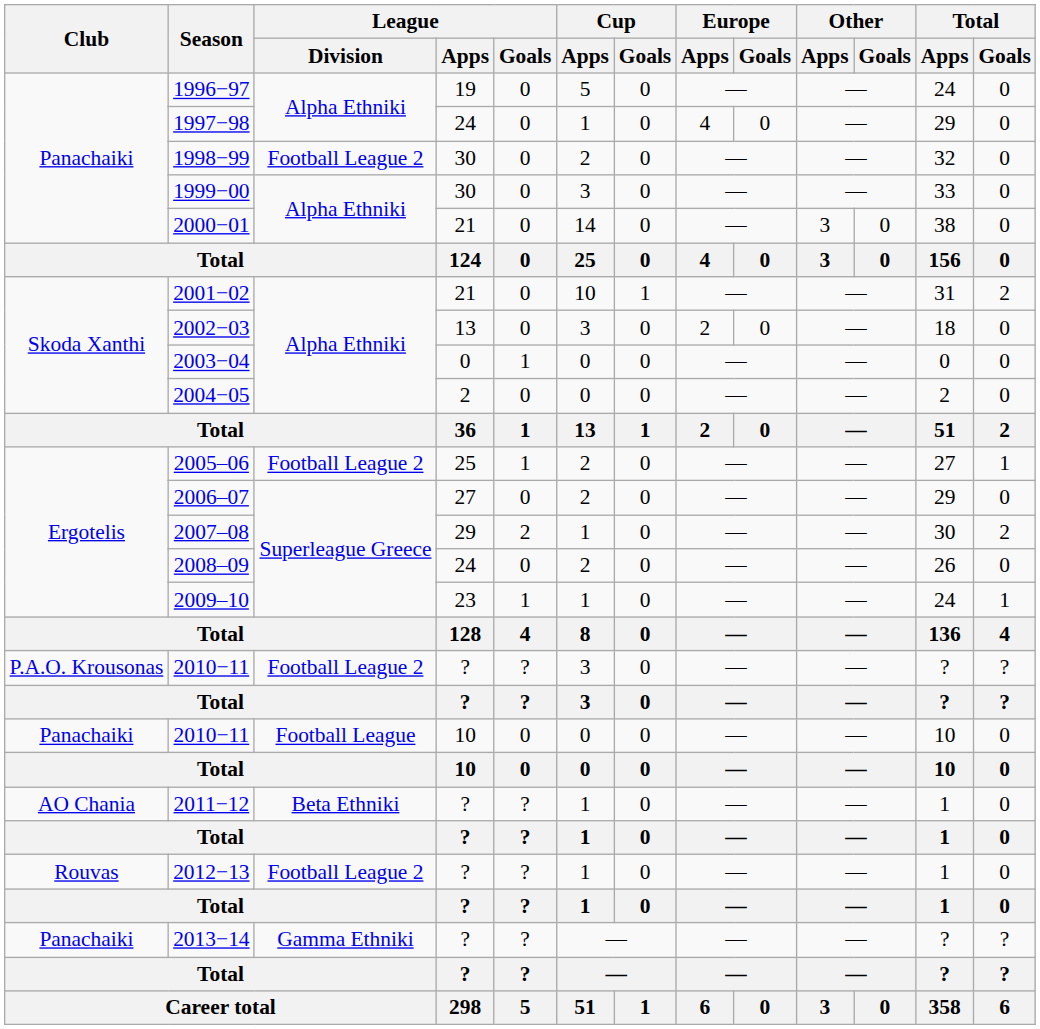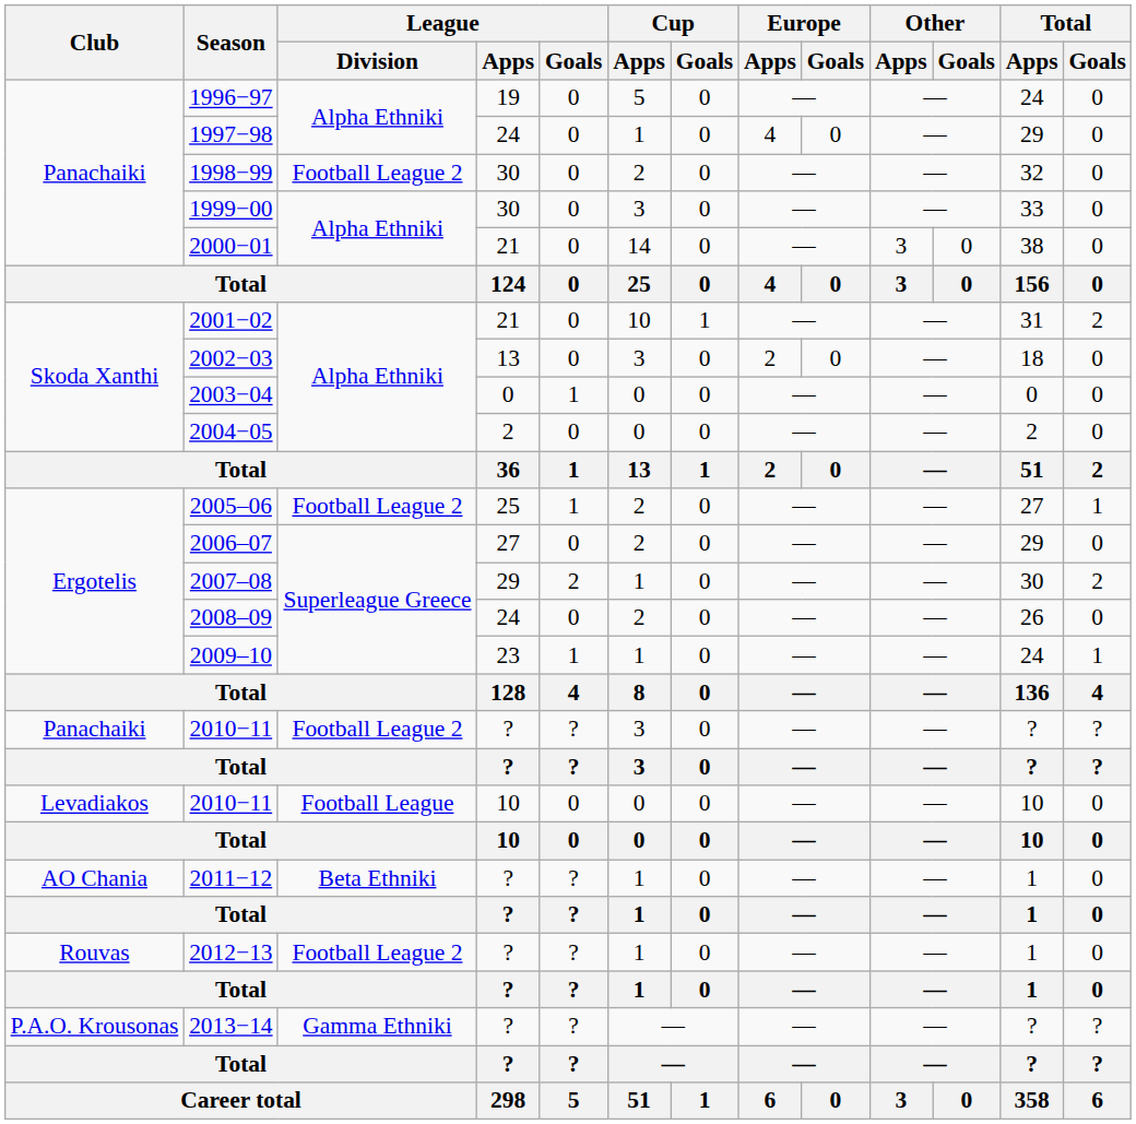2010−11 / ? | Club: P.A.O. Krousonas -> Panachaiki
2010−11 / 10 | Club: Panachaiki -> Levadiakos
2013−14 | Club: Panachaiki -> P.A.O. Krousonas
